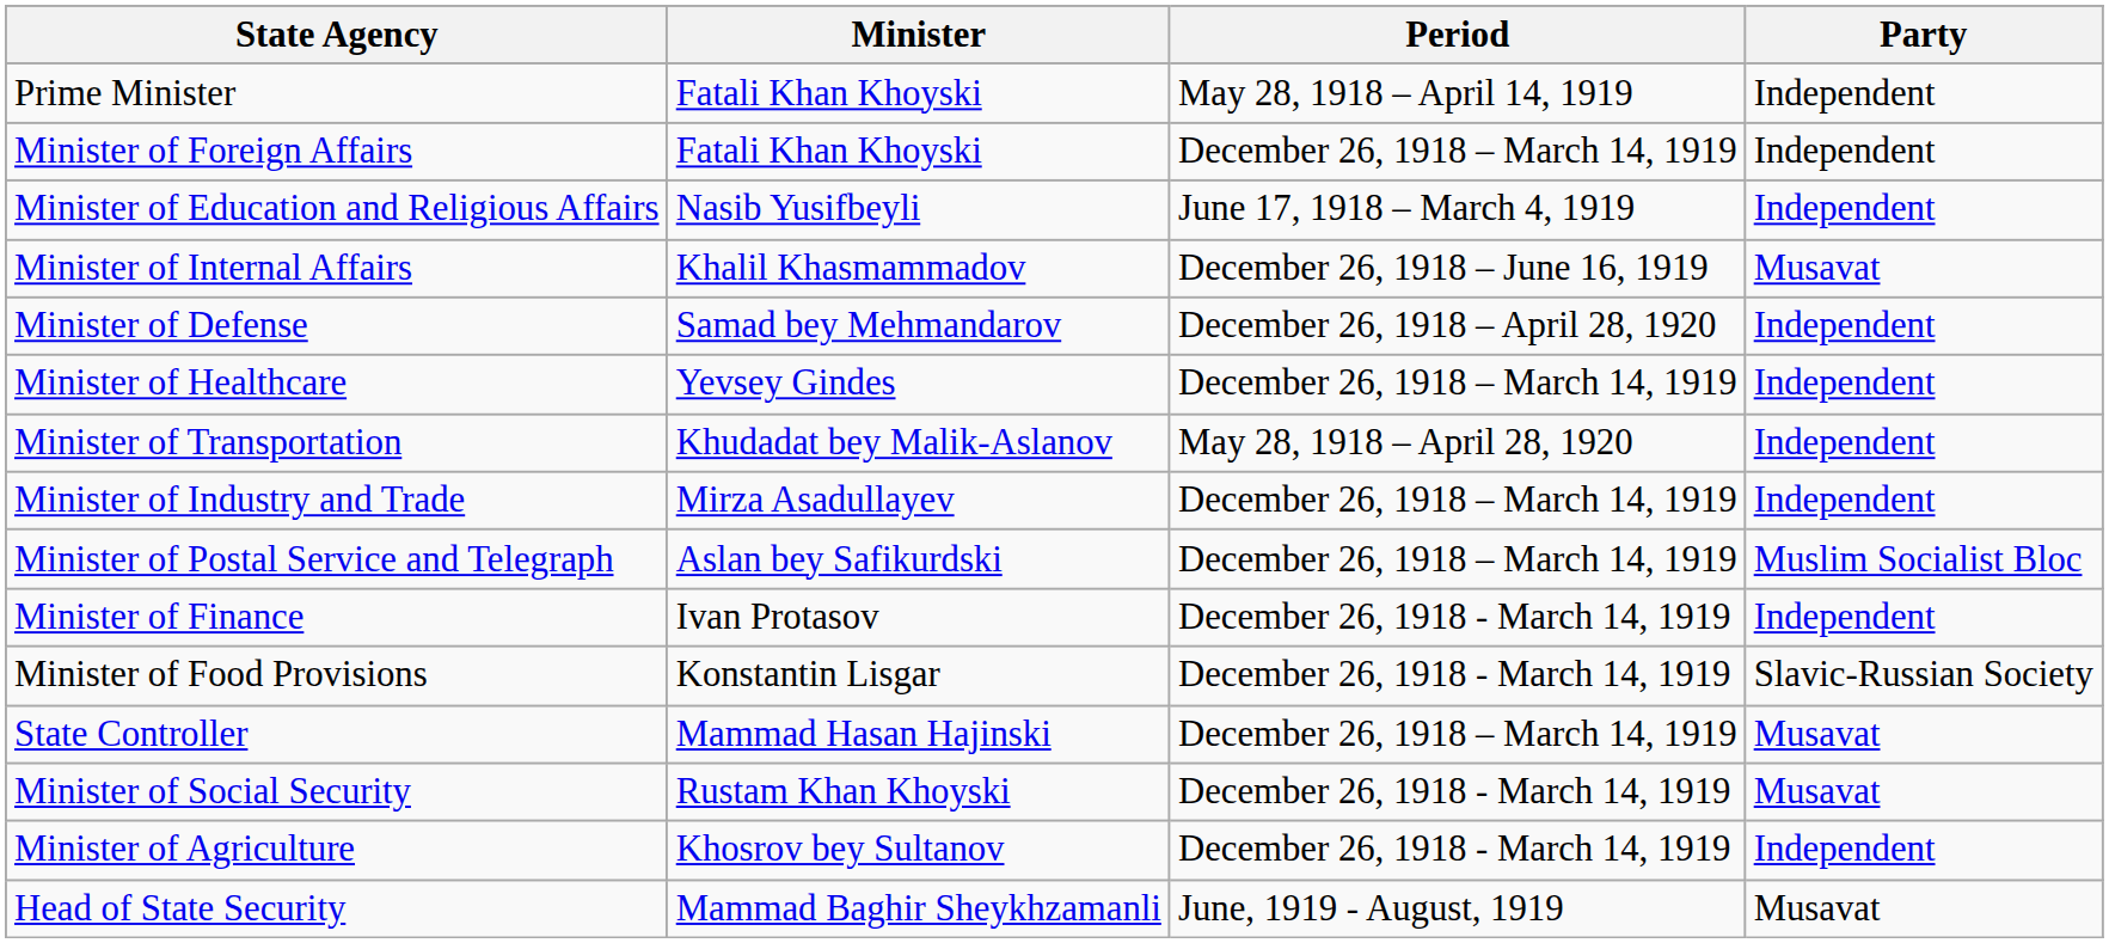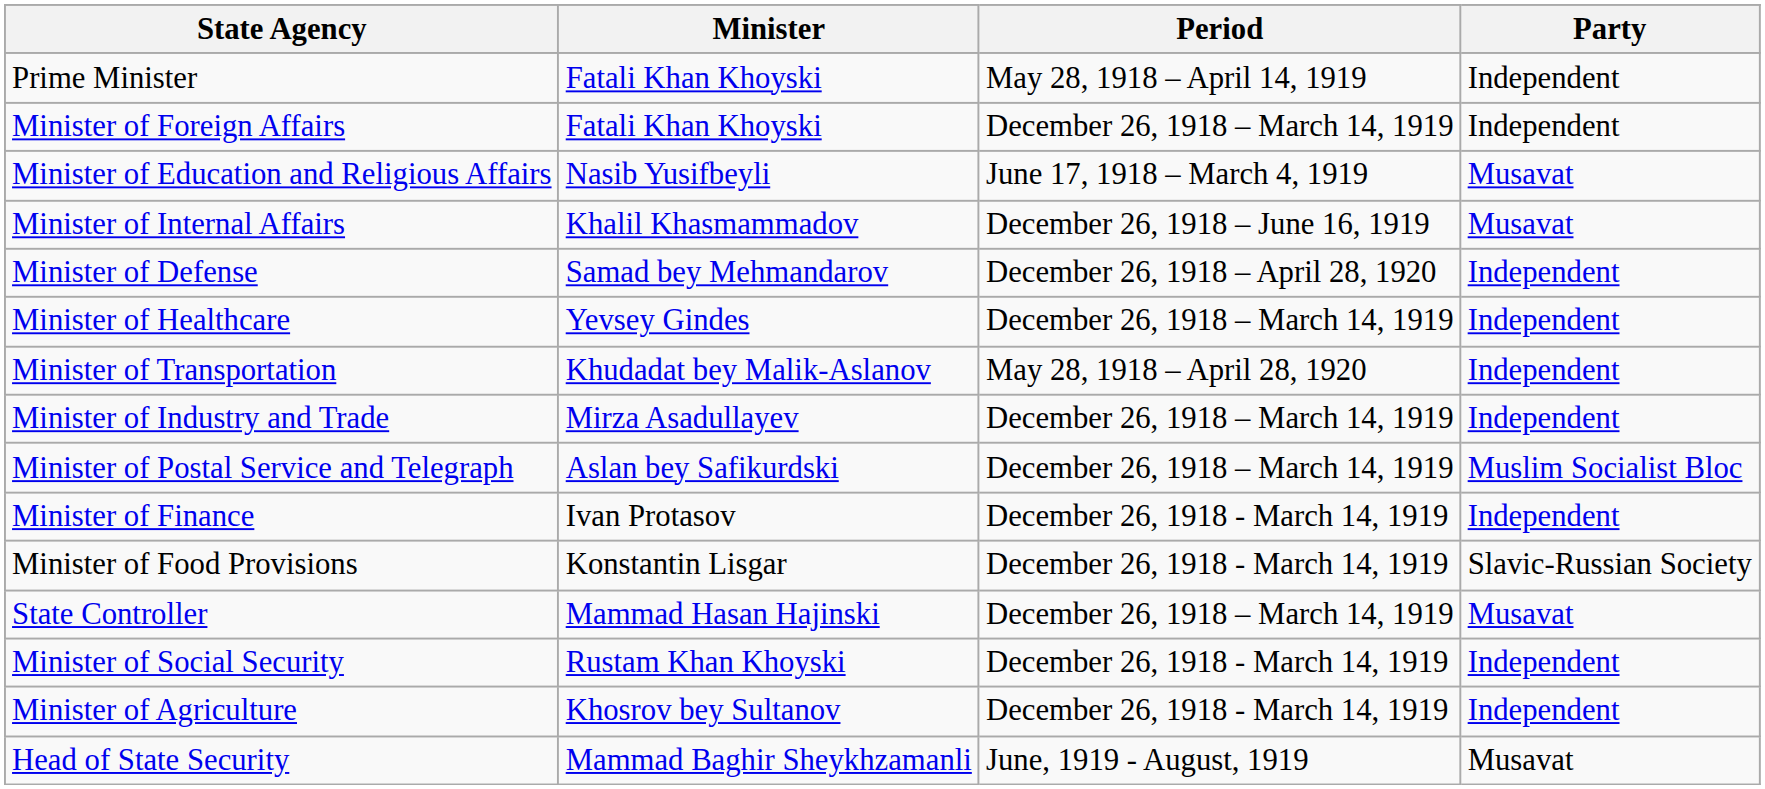Minister of Education and Religious Affairs | Party: Independent -> Musavat
Minister of Social Security | Party: Musavat -> Independent
